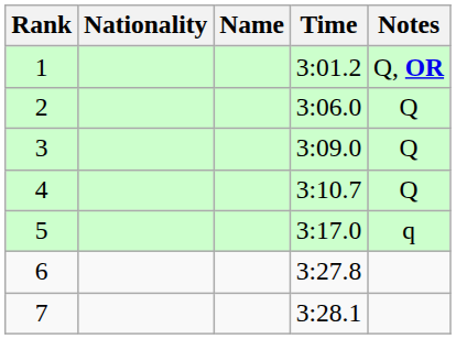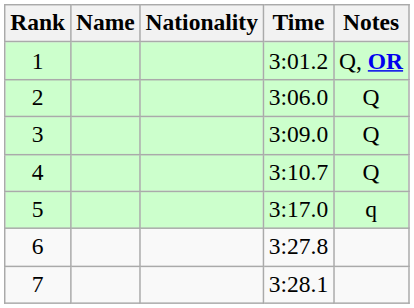columns swapped: Name <-> Nationality
